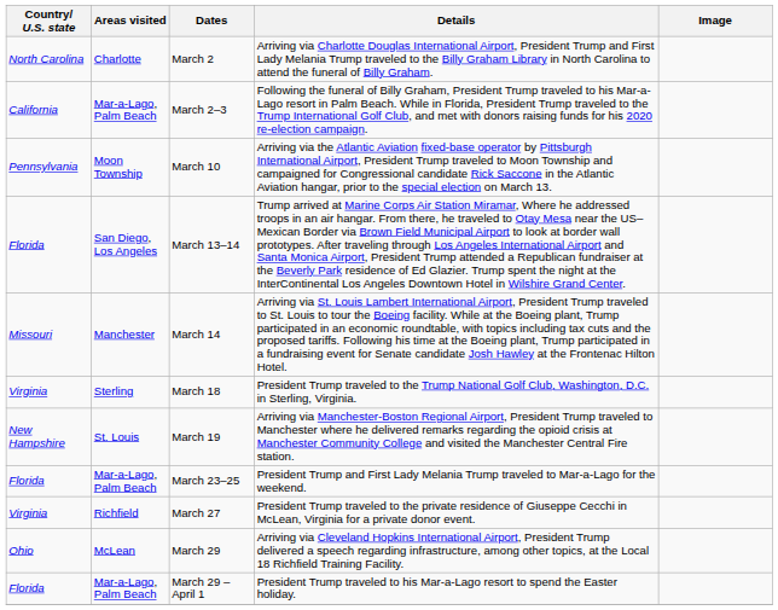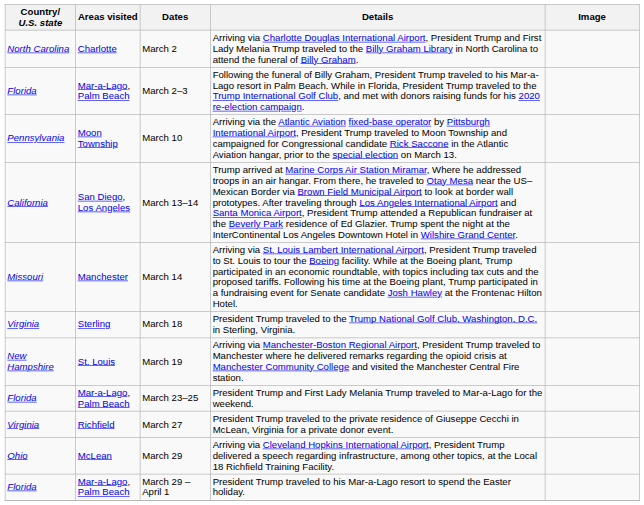March 2–3 | Country/ U.S. state: California -> Florida
March 13–14 | Country/ U.S. state: Florida -> California
